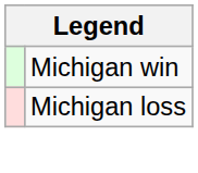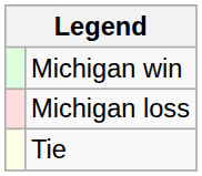+ row: Tie
